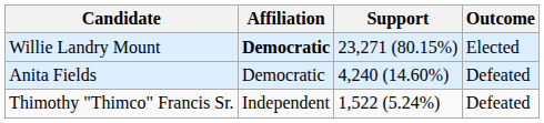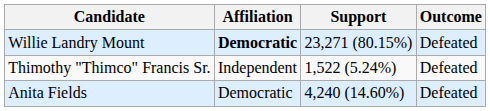Willie Landry Mount | Outcome: Elected -> Defeated
rows swapped: Anita Fields <-> Thimothy "Thimco" Francis Sr.
